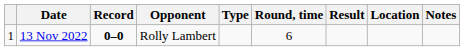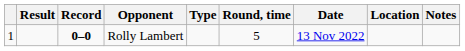columns swapped: Result <-> Date
Rolly Lambert | Round, time: 6 -> 5
